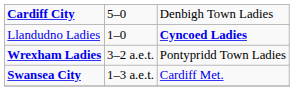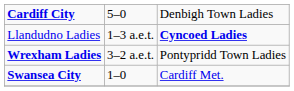Llandudno Ladies | column 2: 1–0 -> 1–3 a.e.t.
Swansea City | column 2: 1–3 a.e.t. -> 1–0
